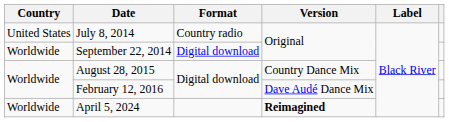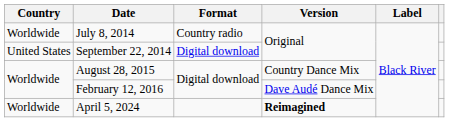July 8, 2014 | Country: United States -> Worldwide
September 22, 2014 | Country: Worldwide -> United States
